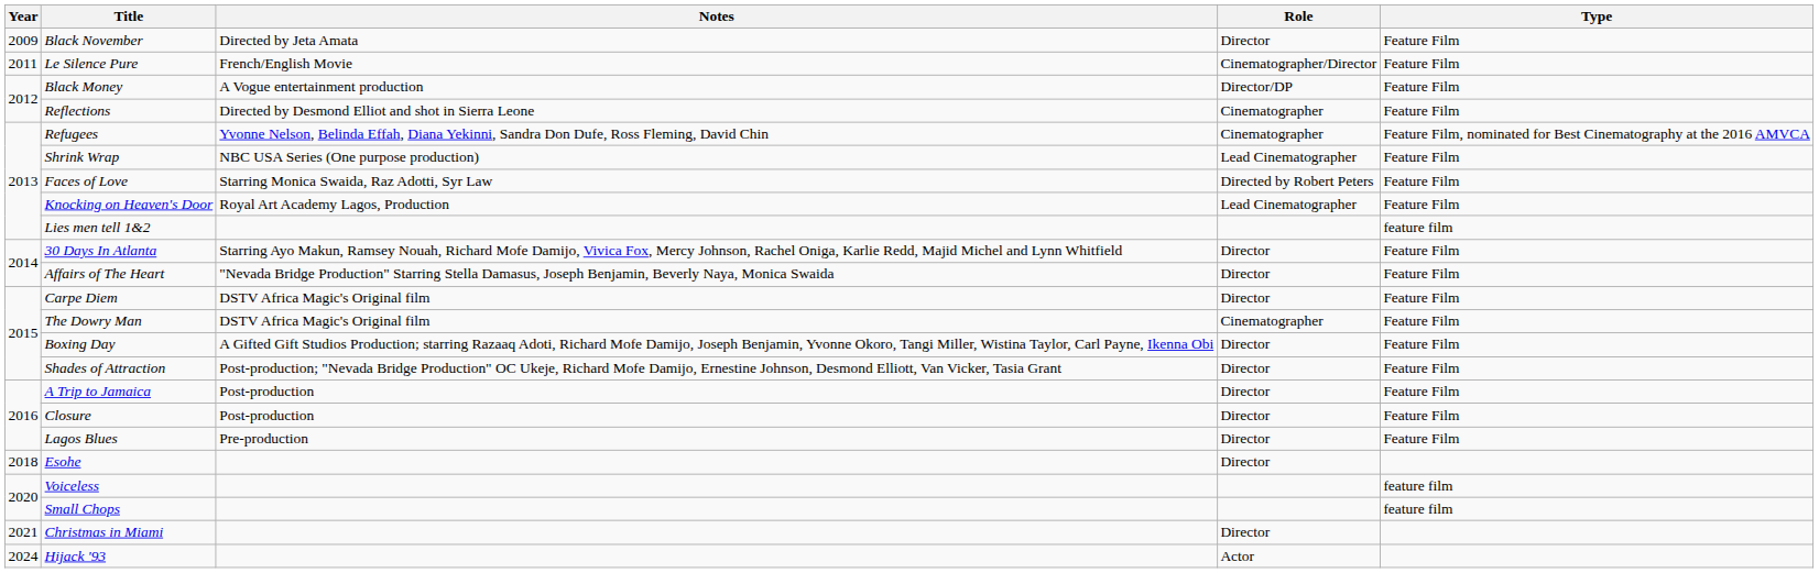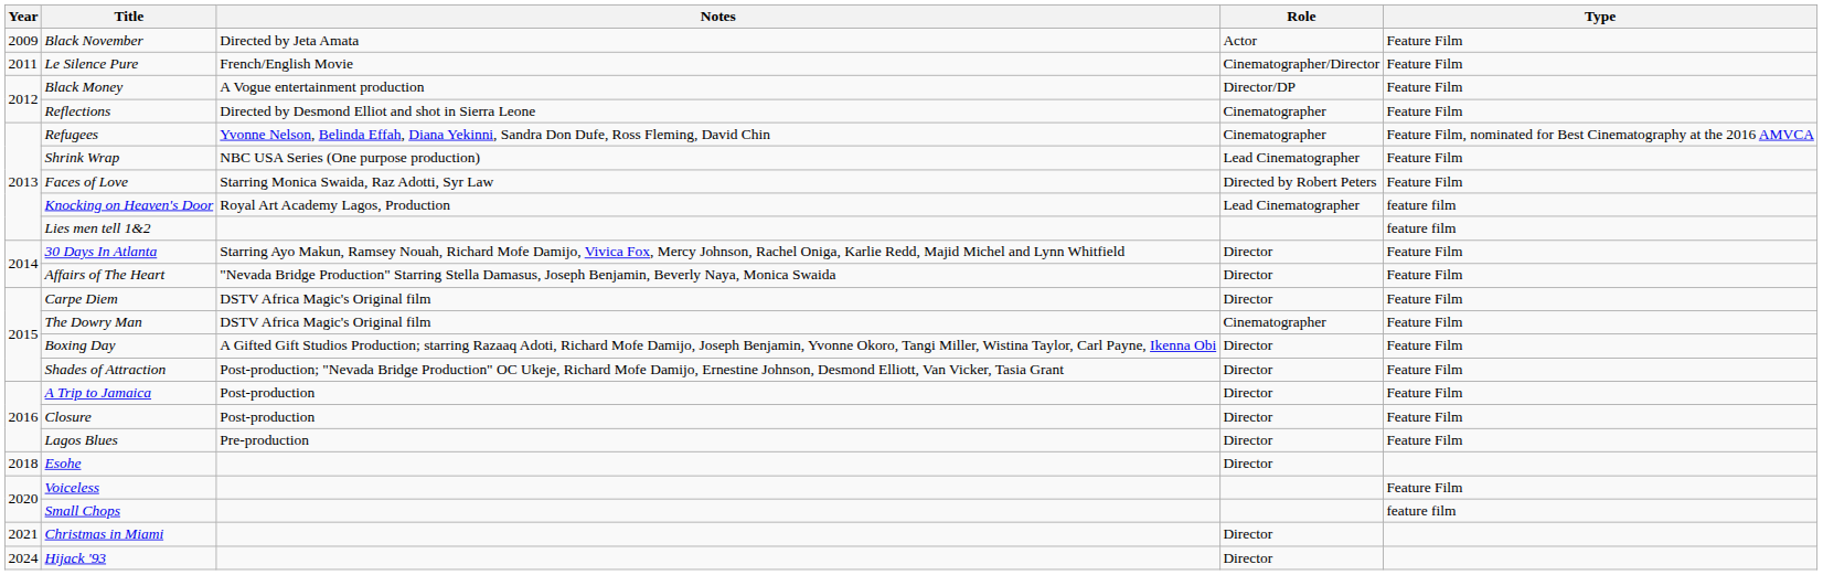Black November | Role: Director -> Actor
Knocking on Heaven's Door | Type: Feature Film -> feature film
Voiceless | Type: feature film -> Feature Film
Hijack '93 | Role: Actor -> Director
